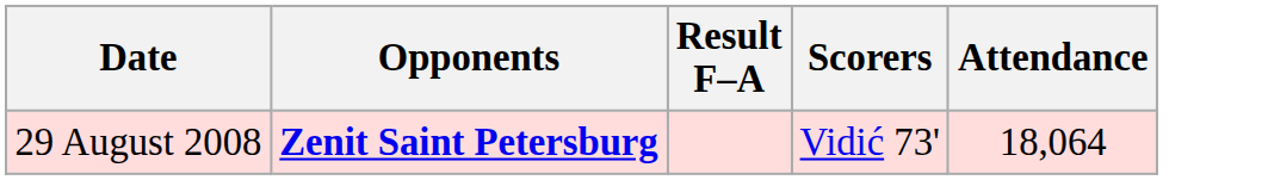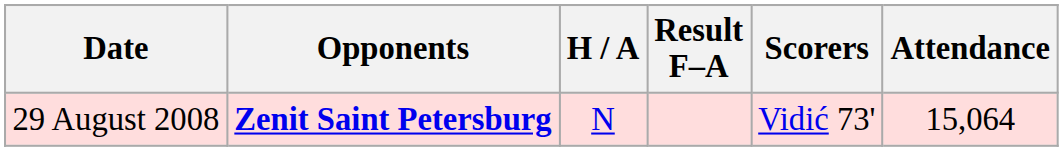+ column: H / A | N
29 August 2008 | Attendance: 18,064 -> 15,064
